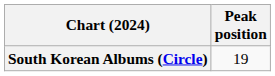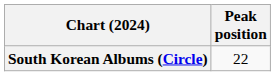South Korean Albums (Circle) | Peak position: 19 -> 22
